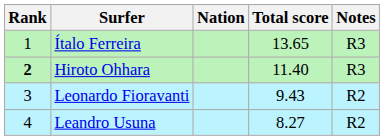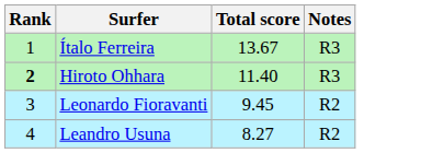- column: Nation
Ítalo Ferreira | Total score: 13.65 -> 13.67
Leonardo Fioravanti | Total score: 9.43 -> 9.45
